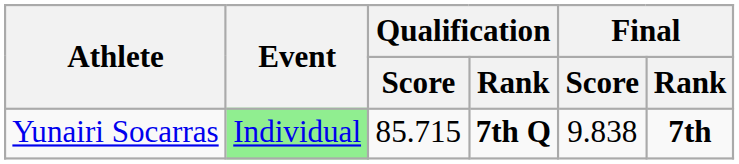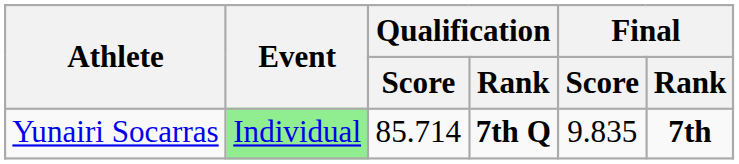Yunairi Socarras | Qualification / Score: 85.715 -> 85.714
Yunairi Socarras | Final / Score: 9.838 -> 9.835
